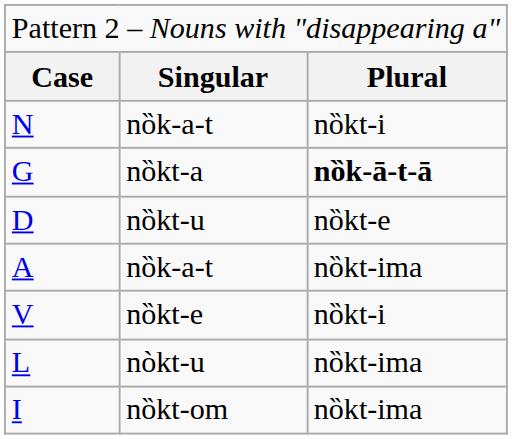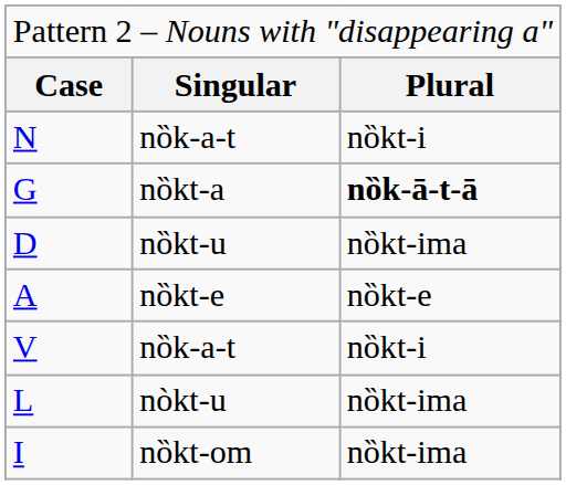D | column 3: nȍkt-e -> nȍkt-ima
A | column 2: nȍk-a-t -> nȍkt-e
A | column 3: nȍkt-ima -> nȍkt-e
V | column 2: nȍkt-e -> nȍk-a-t
